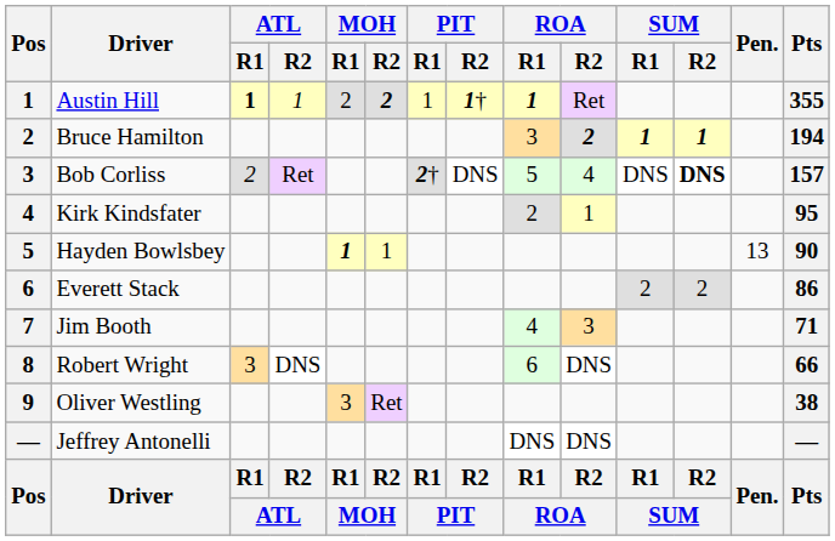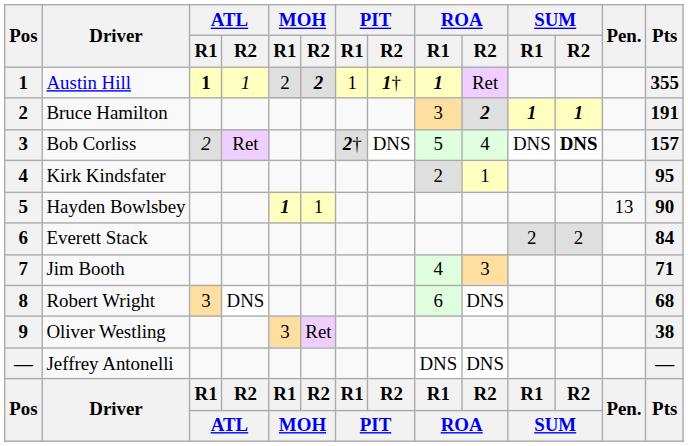Bruce Hamilton | Pts: 194 -> 191
Everett Stack | Pts: 86 -> 84
Robert Wright | Pts: 66 -> 68
